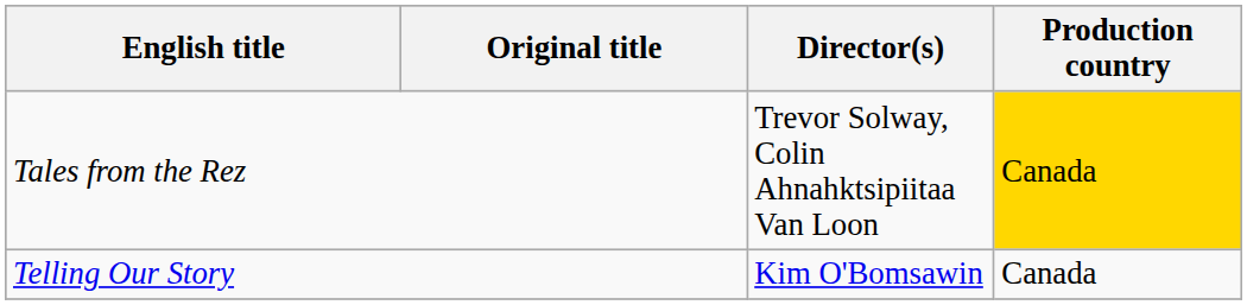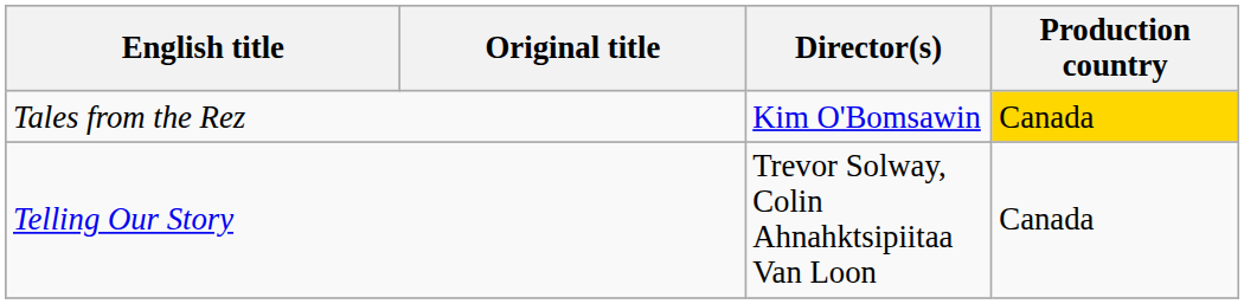Tales from the Rez | Director(s): Trevor Solway, Colin Ahnahktsipiitaa Van Loon -> Kim O'Bomsawin
Telling Our Story | Director(s): Kim O'Bomsawin -> Trevor Solway, Colin Ahnahktsipiitaa Van Loon
